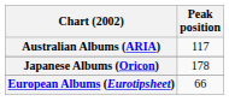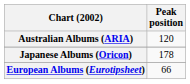Australian Albums (ARIA) | Peak position: 117 -> 120
